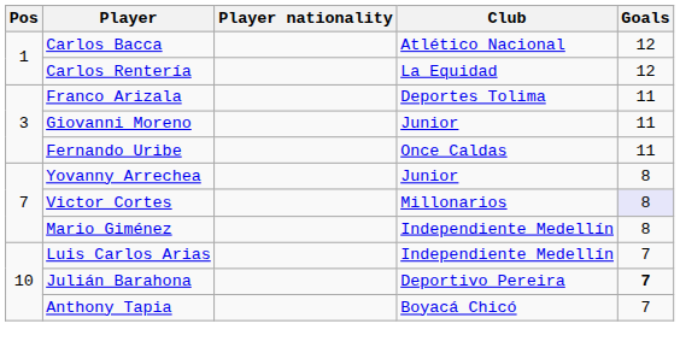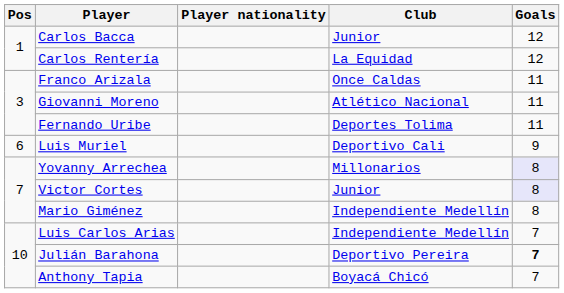Carlos Bacca | Club: Atlético Nacional -> Junior
Franco Arizala | Club: Deportes Tolima -> Once Caldas
Giovanni Moreno | Club: Junior -> Atlético Nacional
Fernando Uribe | Club: Once Caldas -> Deportes Tolima
+ row: 6 | Luis Muriel | Deportivo Cali | 9
Yovanny Arrechea | Club: Junior -> Millonarios
Yovanny Arrechea | Goals: no background -> lavender background
Victor Cortes | Club: Millonarios -> Junior
